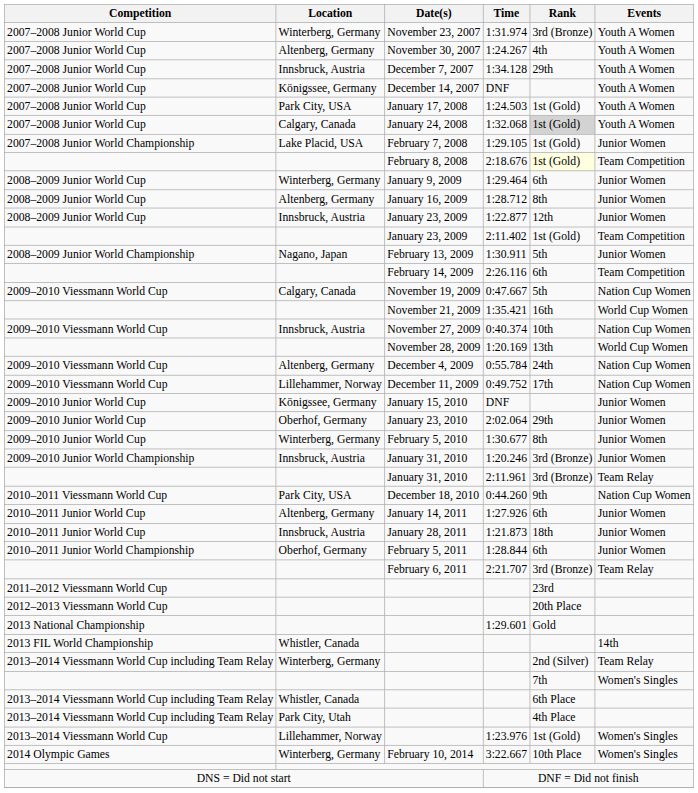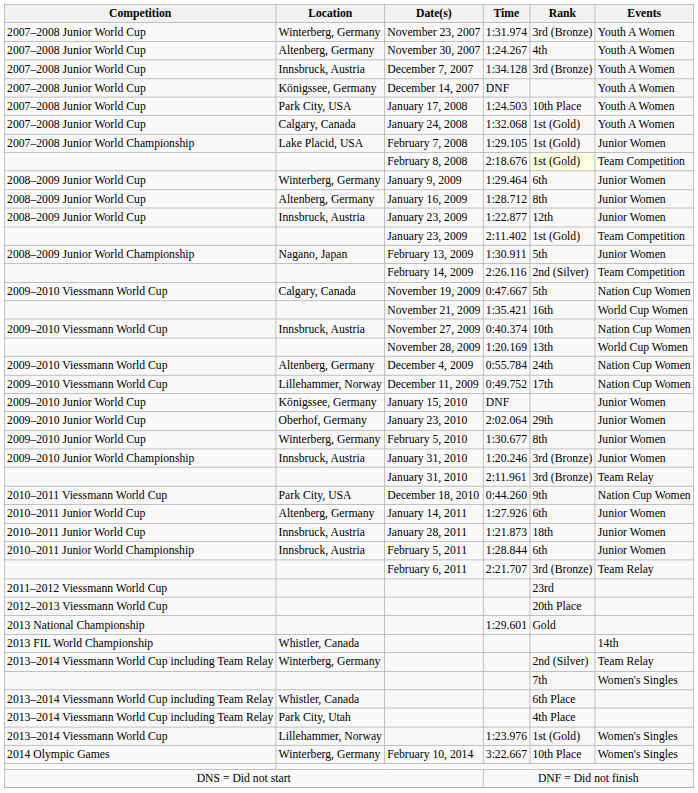1:34.128 | Rank: 29th -> 3rd (Bronze)
1:24.503 | Rank: 1st (Gold) -> 10th Place
1:32.068 | Rank: lightgrey background -> no background
2:26.116 | Rank: 6th -> 2nd (Silver)
1:28.844 | Location: Oberhof, Germany -> Innsbruck, Austria
